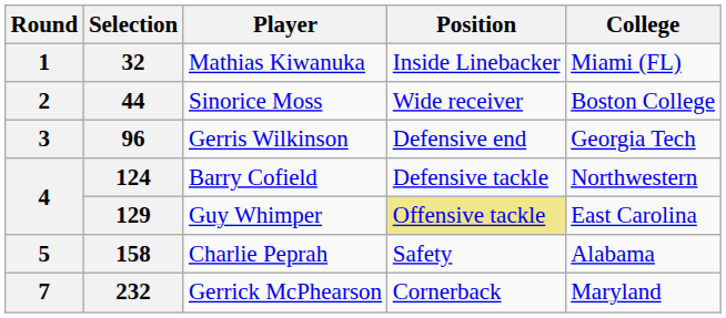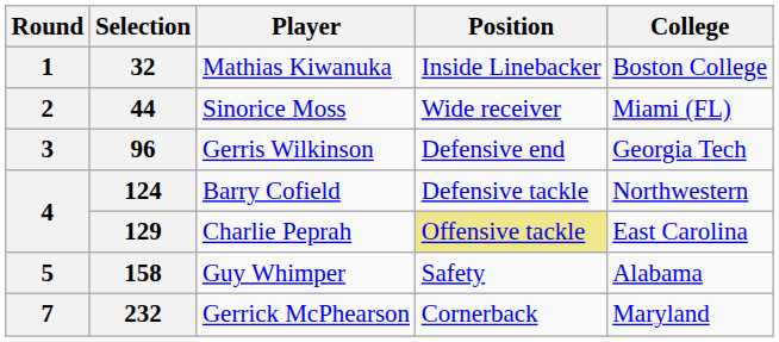32 | College: Miami (FL) -> Boston College
44 | College: Boston College -> Miami (FL)
129 | Player: Guy Whimper -> Charlie Peprah
158 | Player: Charlie Peprah -> Guy Whimper
